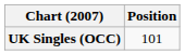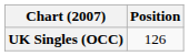UK Singles (OCC) | Position: 101 -> 126
